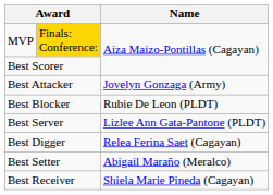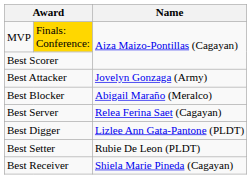Best Blocker | Name: Rubie De Leon (PLDT) -> Abigail Maraño (Meralco)
Best Server | Name: Lizlee Ann Gata-Pantone (PLDT) -> Relea Ferina Saet (Cagayan)
Best Digger | Name: Relea Ferina Saet (Cagayan) -> Lizlee Ann Gata-Pantone (PLDT)
Best Setter | Name: Abigail Maraño (Meralco) -> Rubie De Leon (PLDT)
